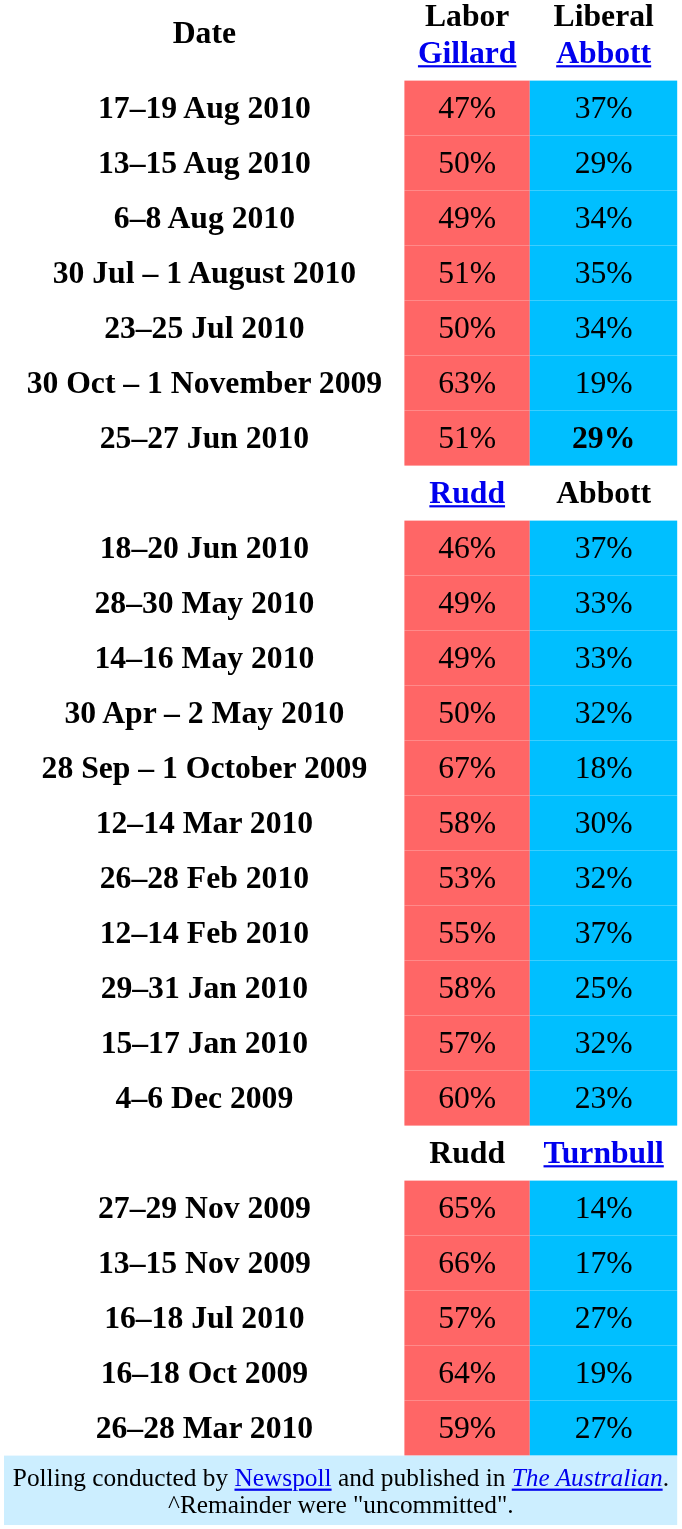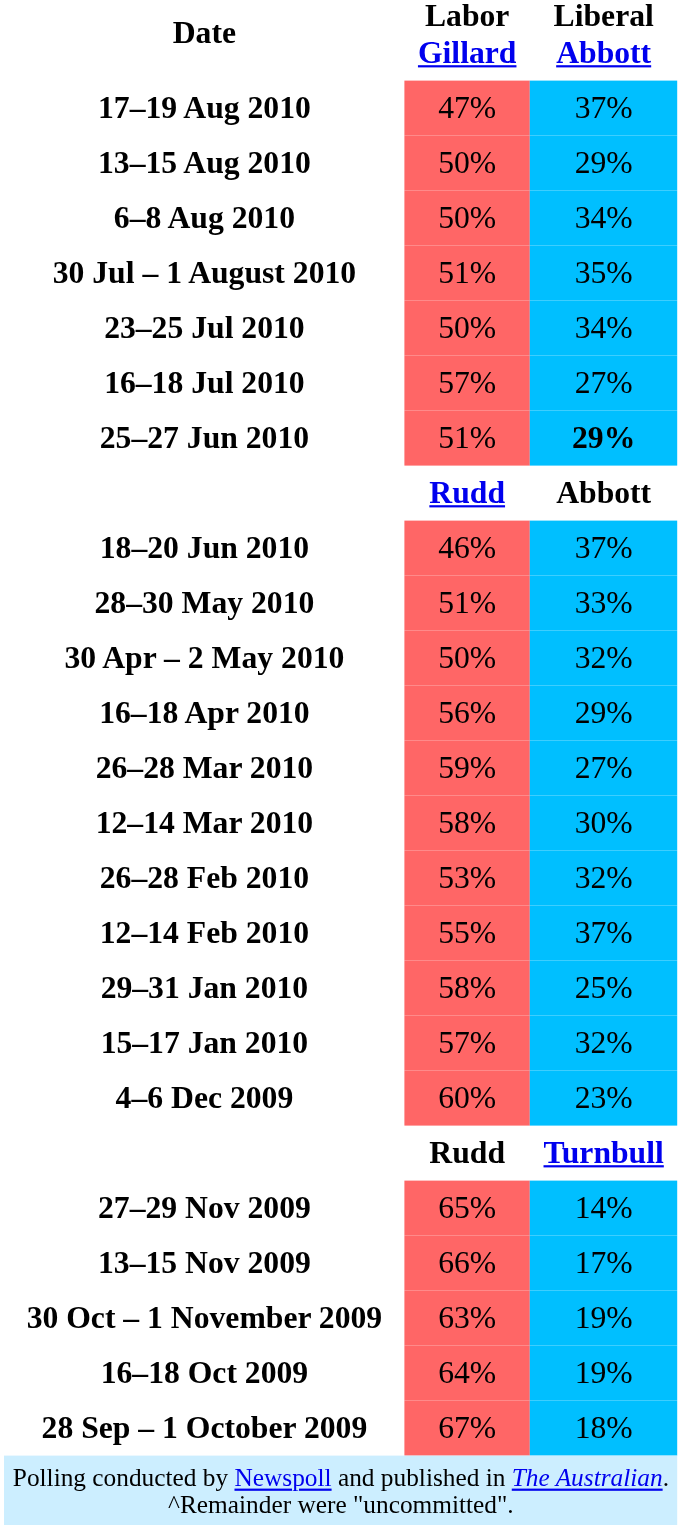6–8 Aug 2010 | Labor Gillard: 49% -> 50%
rows swapped: 16–18 Jul 2010 <-> 30 Oct – 1 November 2009
28–30 May 2010 | Labor Gillard: 49% -> 51%
- row: 14–16 May 2010 | 49% | 33%
+ row: 16–18 Apr 2010 | 56% | 29%
rows swapped: 26–28 Mar 2010 <-> 28 Sep – 1 October 2009
